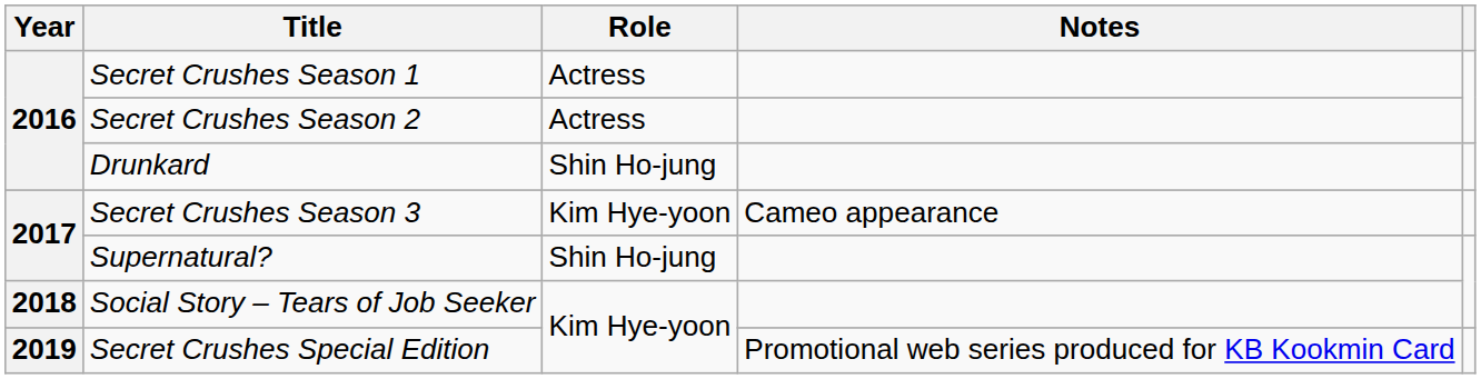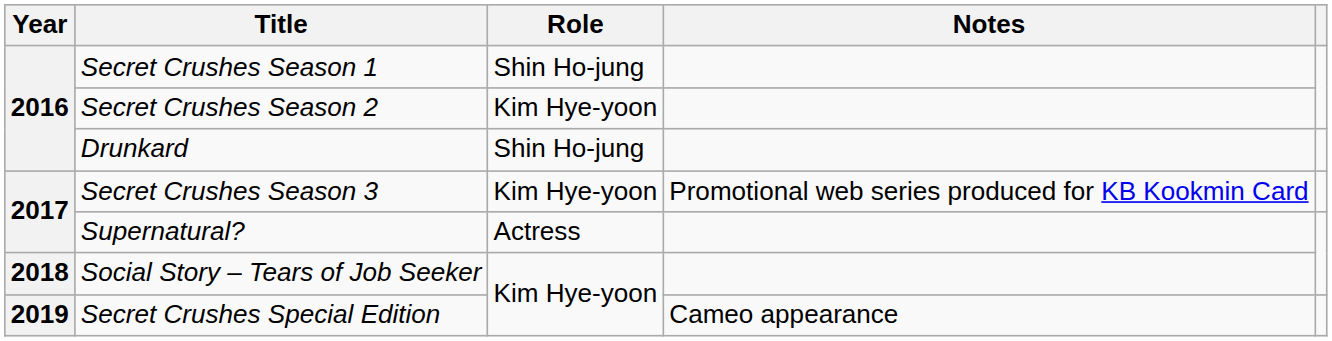Secret Crushes Season 1 | Role: Actress -> Shin Ho-jung
Secret Crushes Season 2 | Role: Actress -> Kim Hye-yoon
Secret Crushes Season 3 | Notes: Cameo appearance -> Promotional web series produced for KB Kookmin Card
Supernatural? | Role: Shin Ho-jung -> Actress
Secret Crushes Special Edition | Notes: Promotional web series produced for KB Kookmin Card -> Cameo appearance
